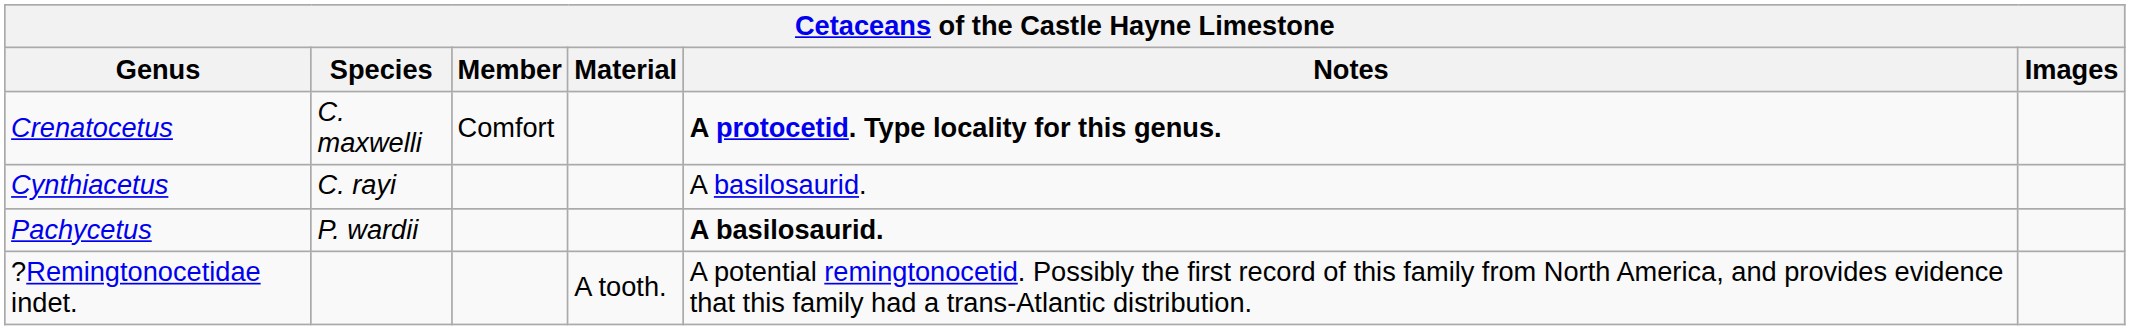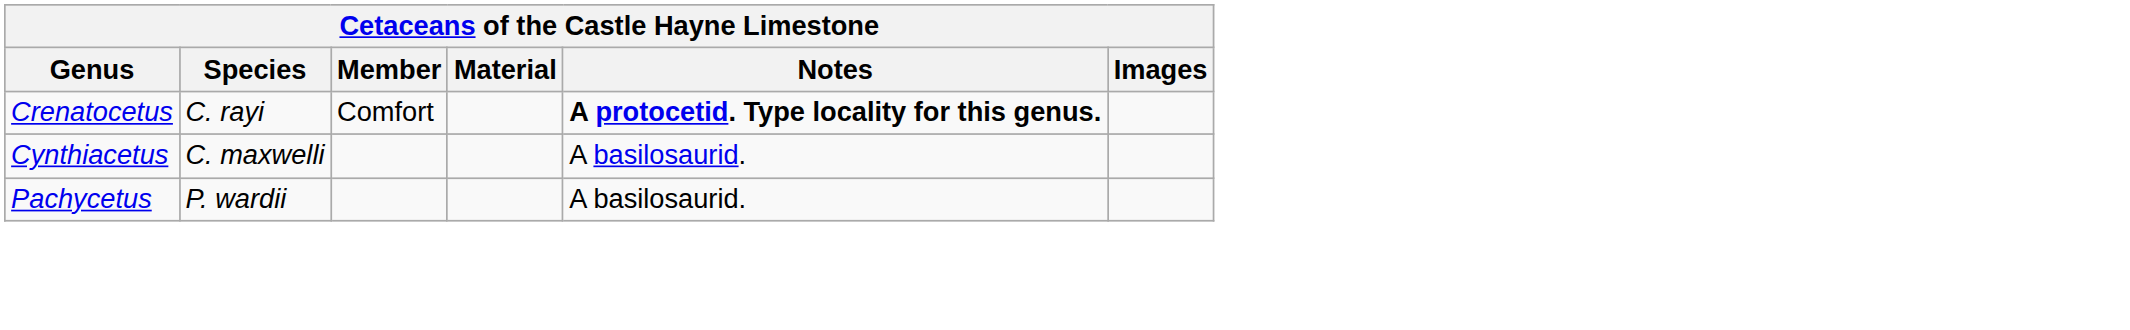Crenatocetus | Species: C. maxwelli -> C. rayi
Cynthiacetus | Species: C. rayi -> C. maxwelli
Pachycetus | Notes: bold -> normal
- row: ?Remingtonocetidae indet. | A tooth. | A potential remingtonocetid. Possibly the first record of this family from North America, and provides evidence that this family had a trans-Atlantic distribution.
